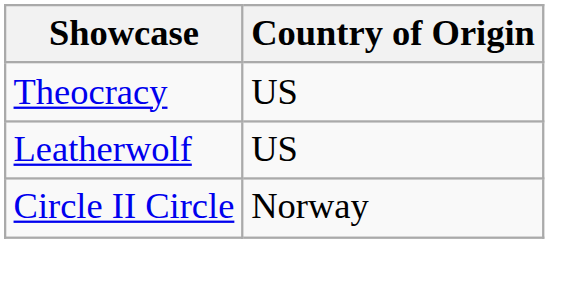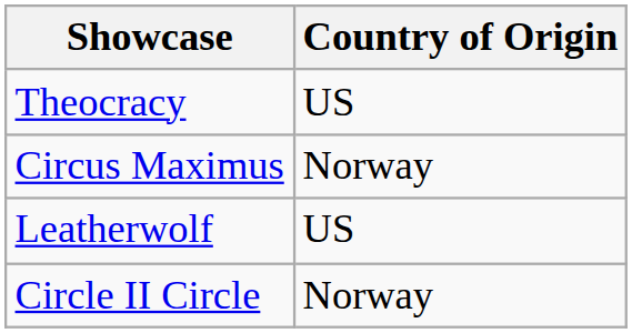+ row: Circus Maximus | Norway
